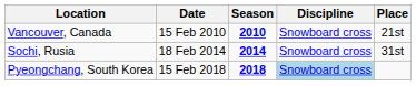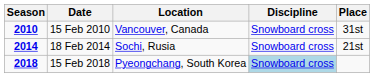columns swapped: Season <-> Location
15 Feb 2010 | Place: 21st -> 31st
18 Feb 2014 | Place: 31st -> 21st
